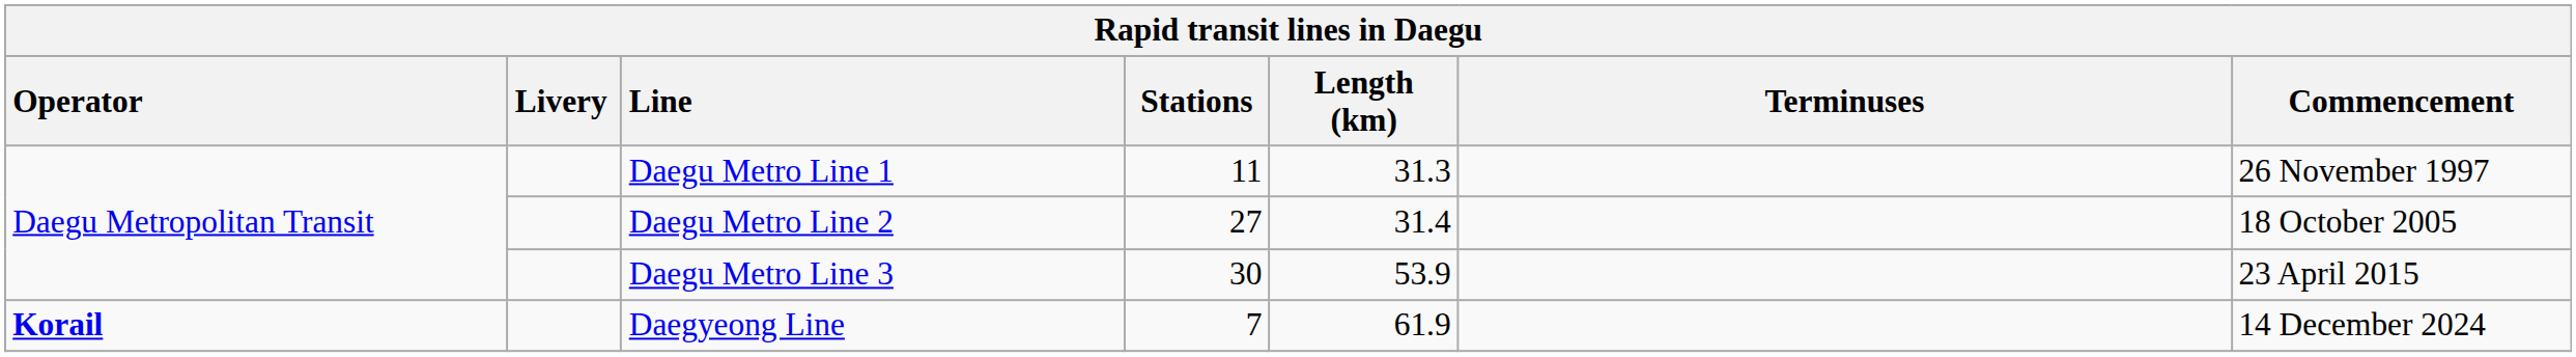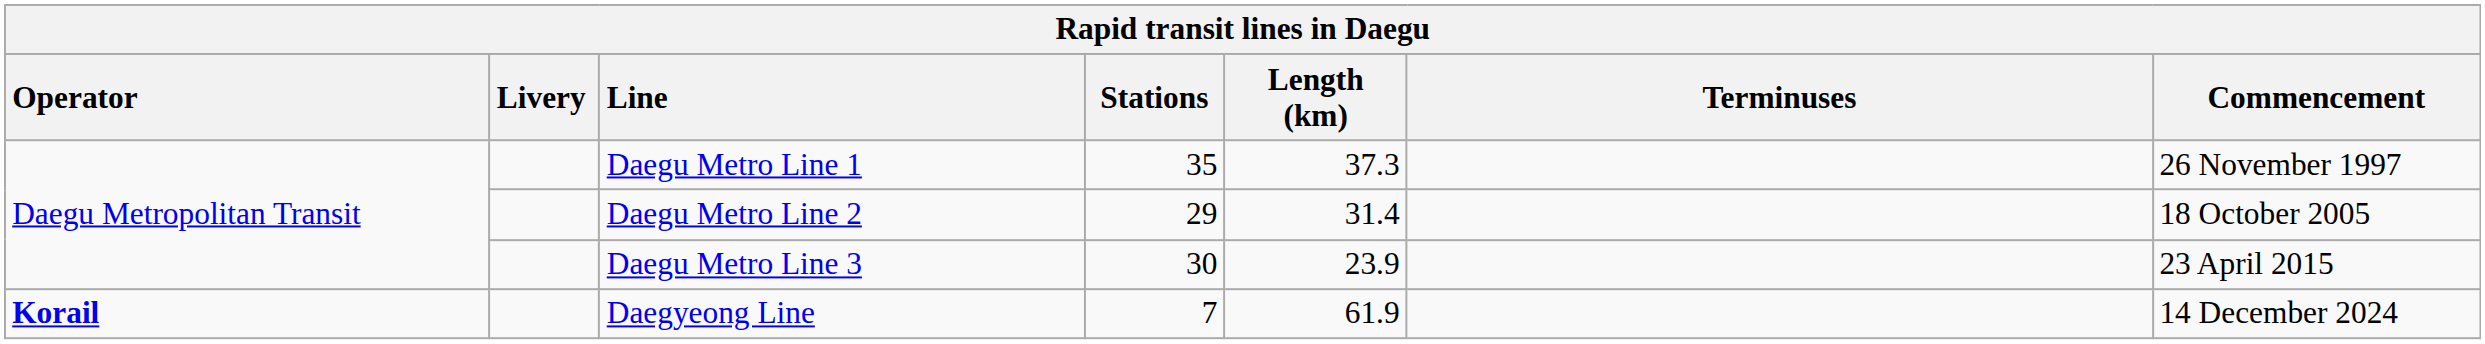Daegu Metro Line 1 | Stations: 11 -> 35
Daegu Metro Line 1 | Length (km): 31.3 -> 37.3
Daegu Metro Line 2 | Stations: 27 -> 29
Daegu Metro Line 3 | Length (km): 53.9 -> 23.9
